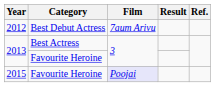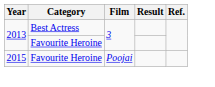- row: 2012 | Best Debut Actress | 7aum Arivu
2015 | Film: lavender background -> no background
